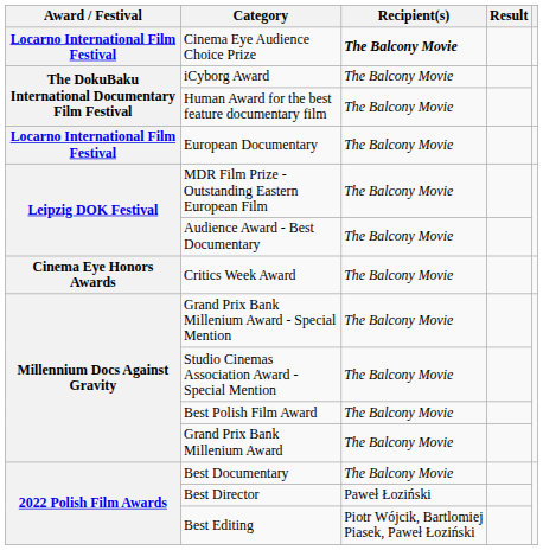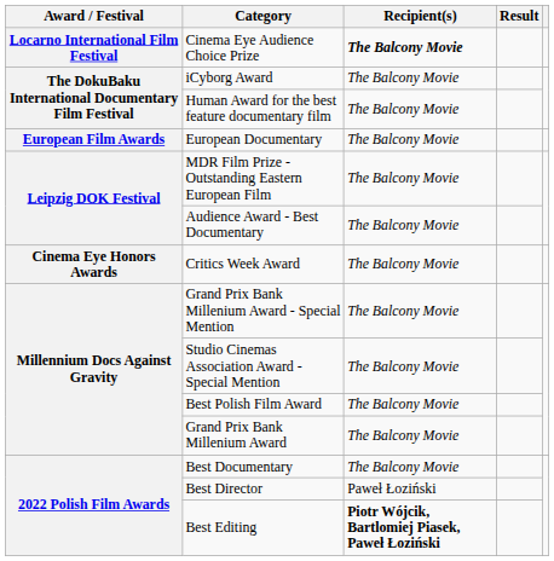European Documentary | Award / Festival: Locarno International Film Festival -> European Film Awards
Best Editing | Recipient(s): normal -> bold
